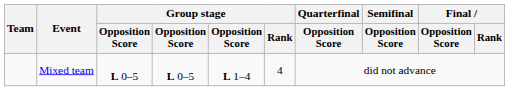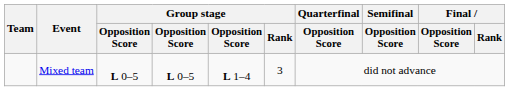Mixed team | Group stage / Rank: 4 -> 3
